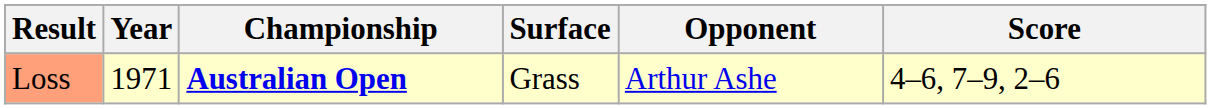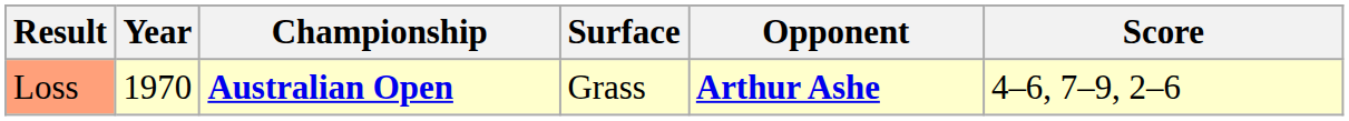Loss | Year: 1971 -> 1970
Loss | Opponent: normal -> bold
